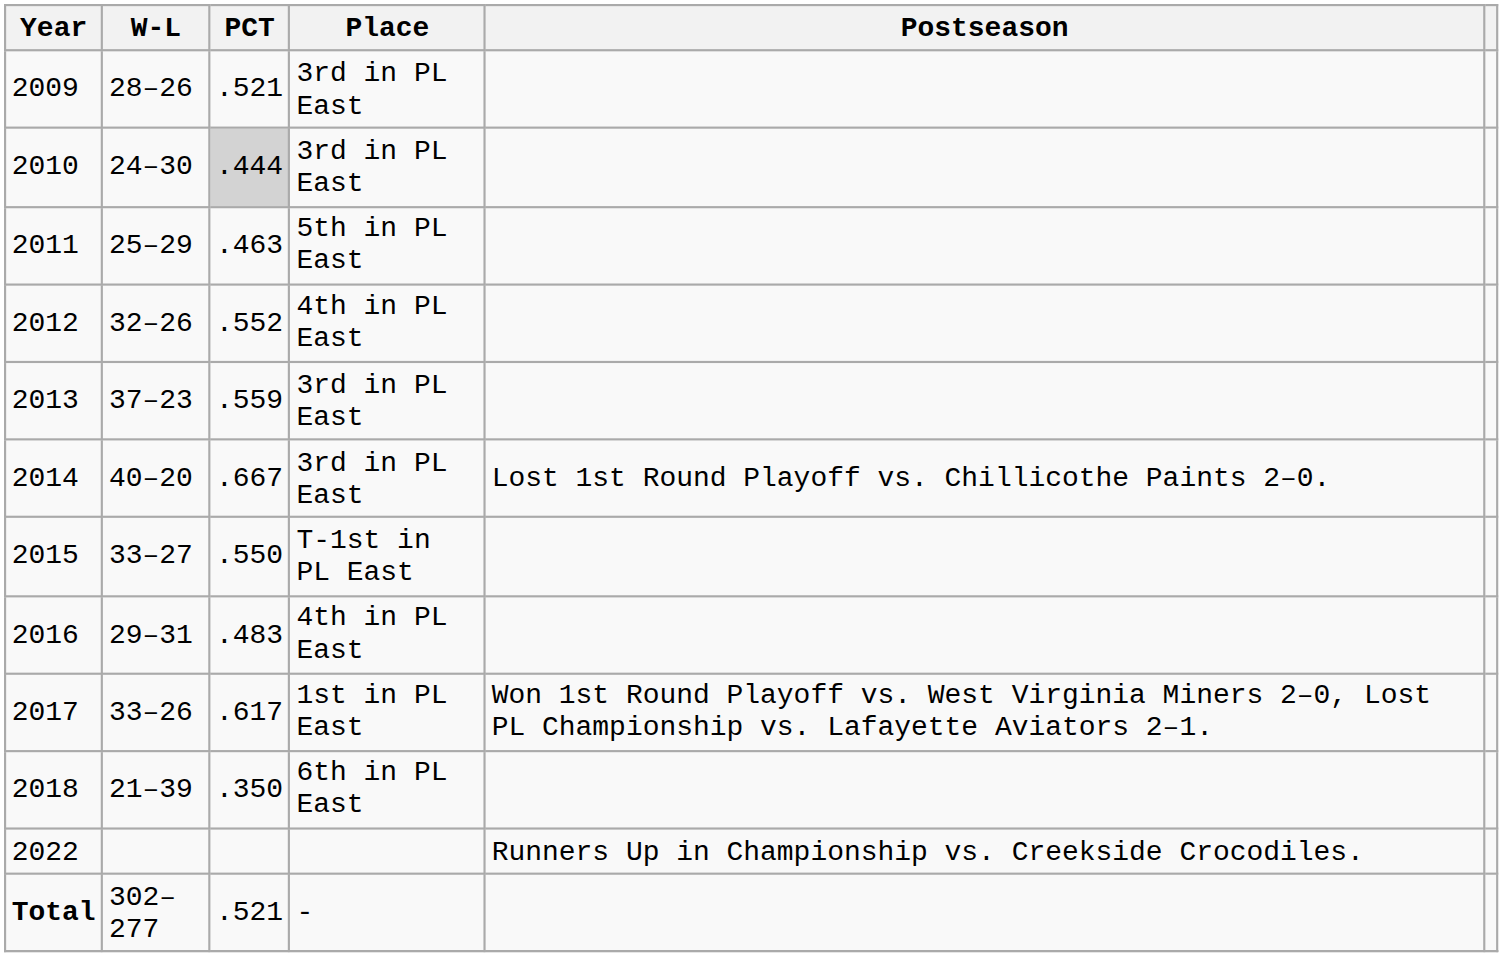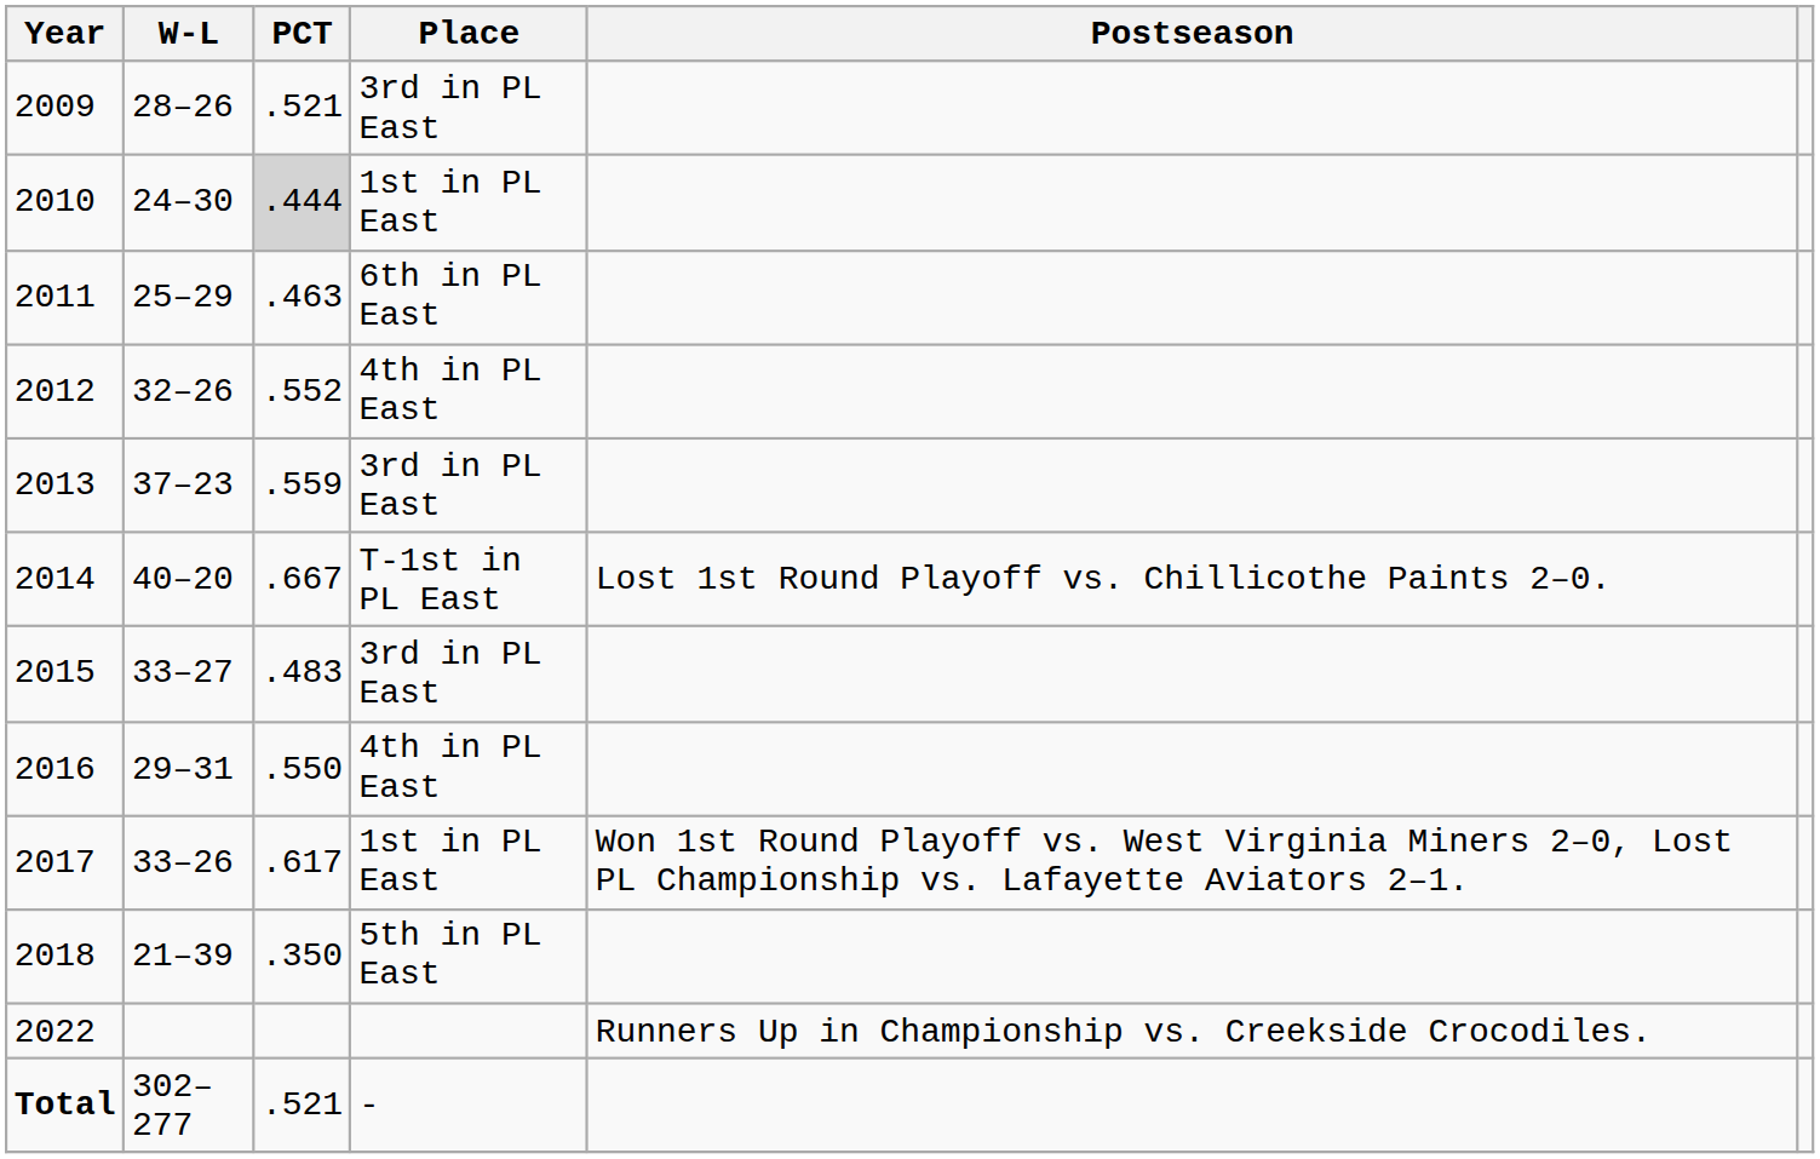2010 | Place: 3rd in PL East -> 1st in PL East
2011 | Place: 5th in PL East -> 6th in PL East
2014 | Place: 3rd in PL East -> T-1st in PL East
2015 | PCT: .550 -> .483
2015 | Place: T-1st in PL East -> 3rd in PL East
2016 | PCT: .483 -> .550
2018 | Place: 6th in PL East -> 5th in PL East
